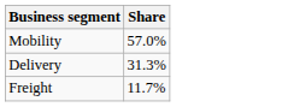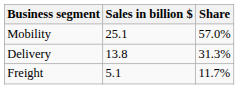+ column: Sales in billion $ | 25.1 | 13.8 | 5.1
